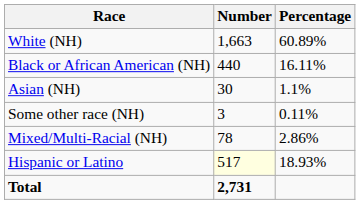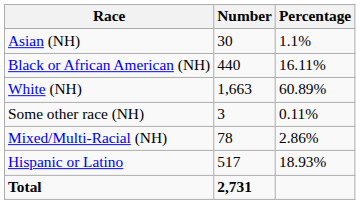rows swapped: White (NH) <-> Asian (NH)
Hispanic or Latino | Number: lightyellow background -> no background
